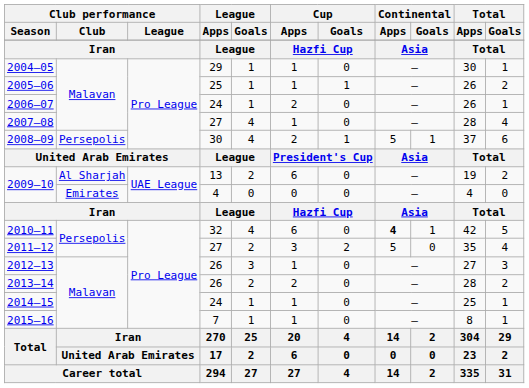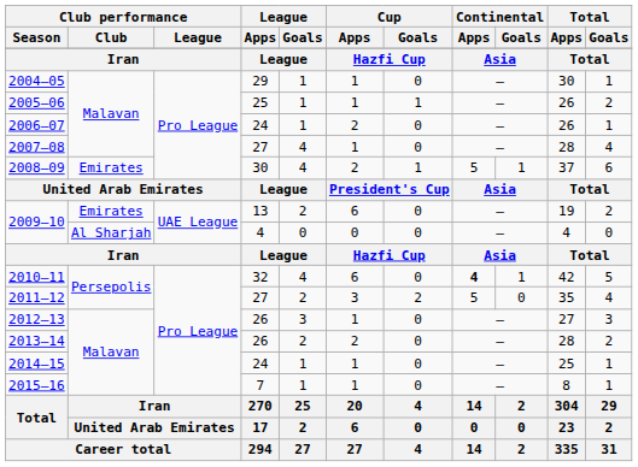2008–09 | Club performance / Club: Persepolis -> Emirates
2009–10 / 13 | Club performance / Club: Al Sharjah -> Emirates
2009–10 / 4 | Club performance / Club: Emirates -> Al Sharjah
